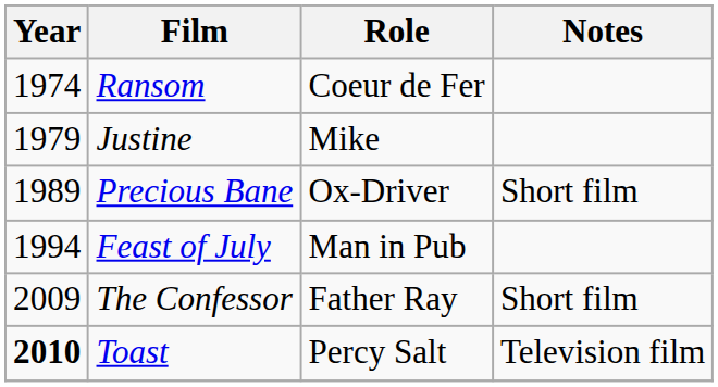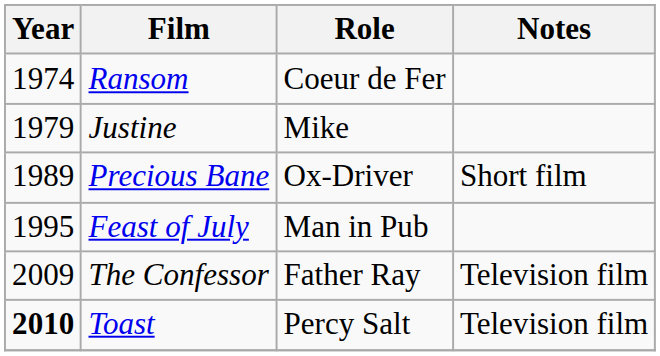Feast of July | Year: 1994 -> 1995
The Confessor | Notes: Short film -> Television film
